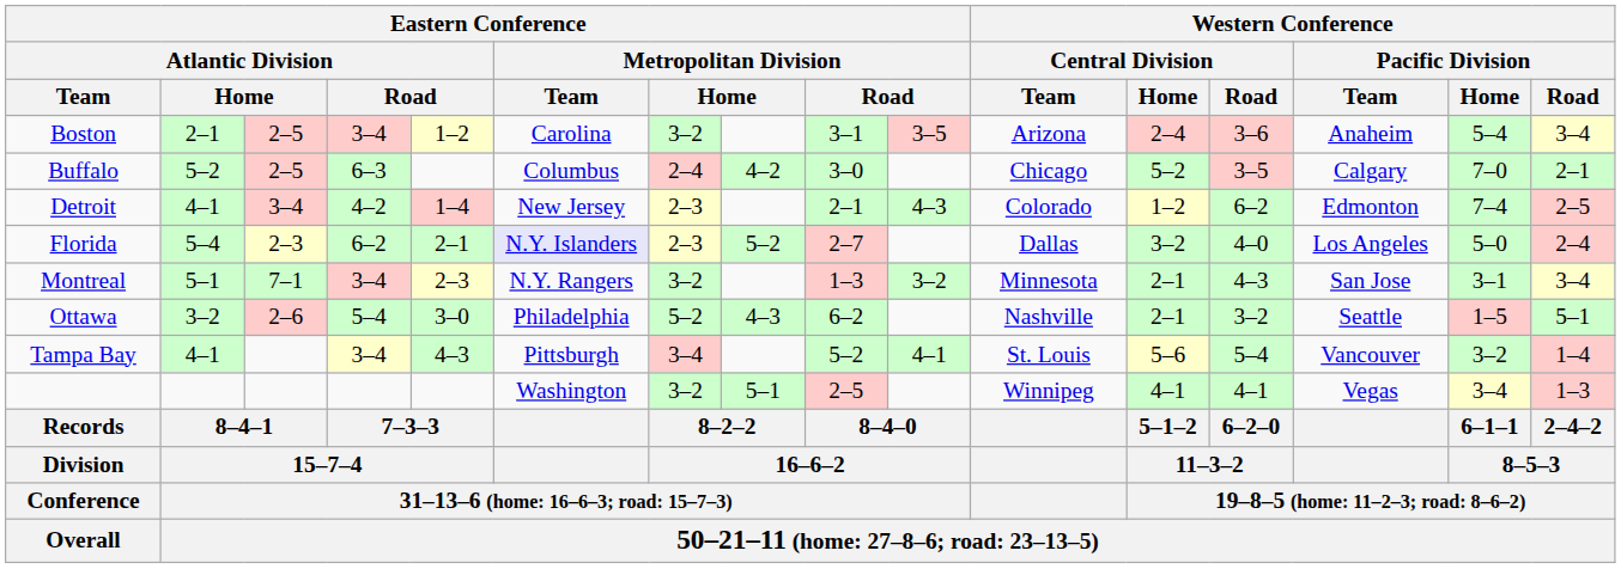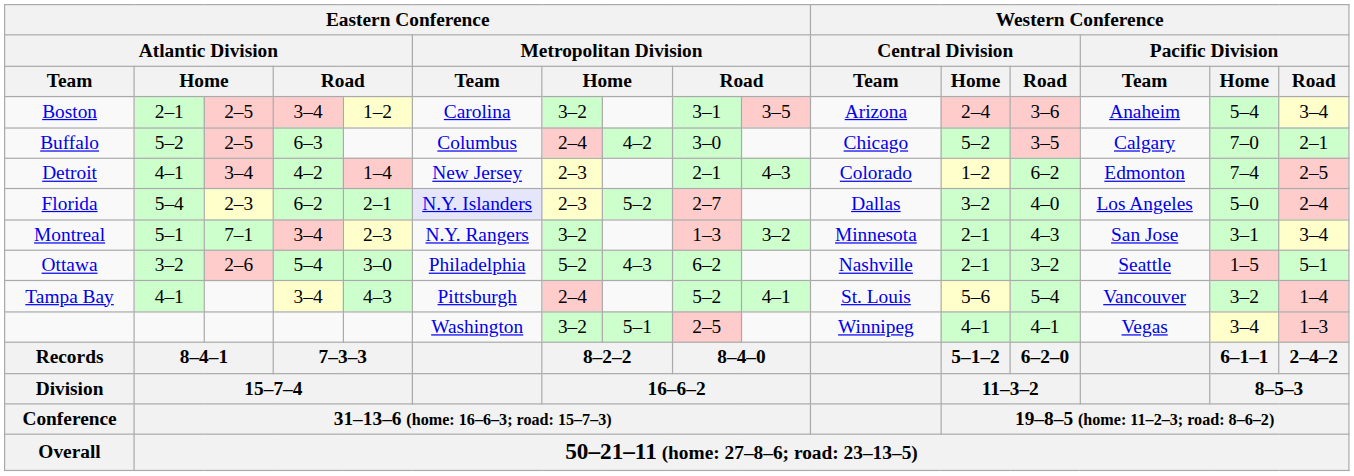Tampa Bay | column 7: 3–4 -> 2–4
